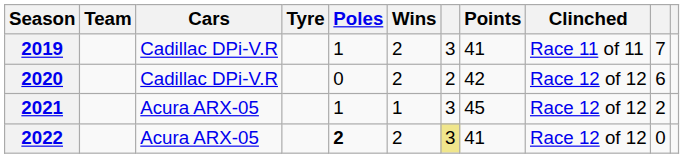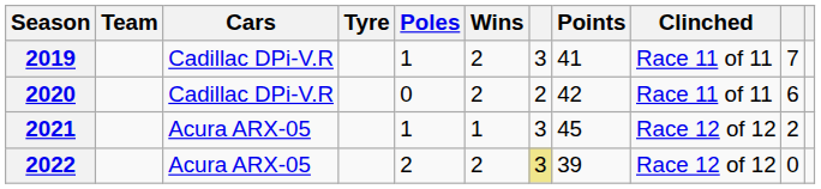2020 | Clinched: Race 12 of 12 -> Race 11 of 11
2022 | Poles: bold -> normal
2022 | Points: 41 -> 39
